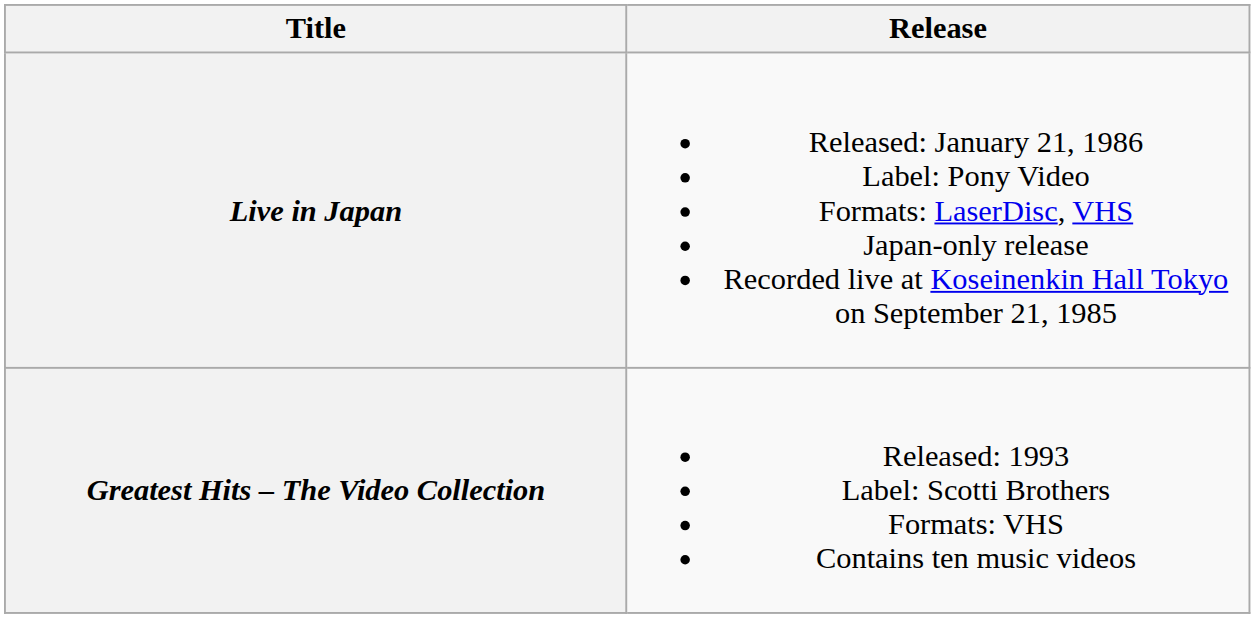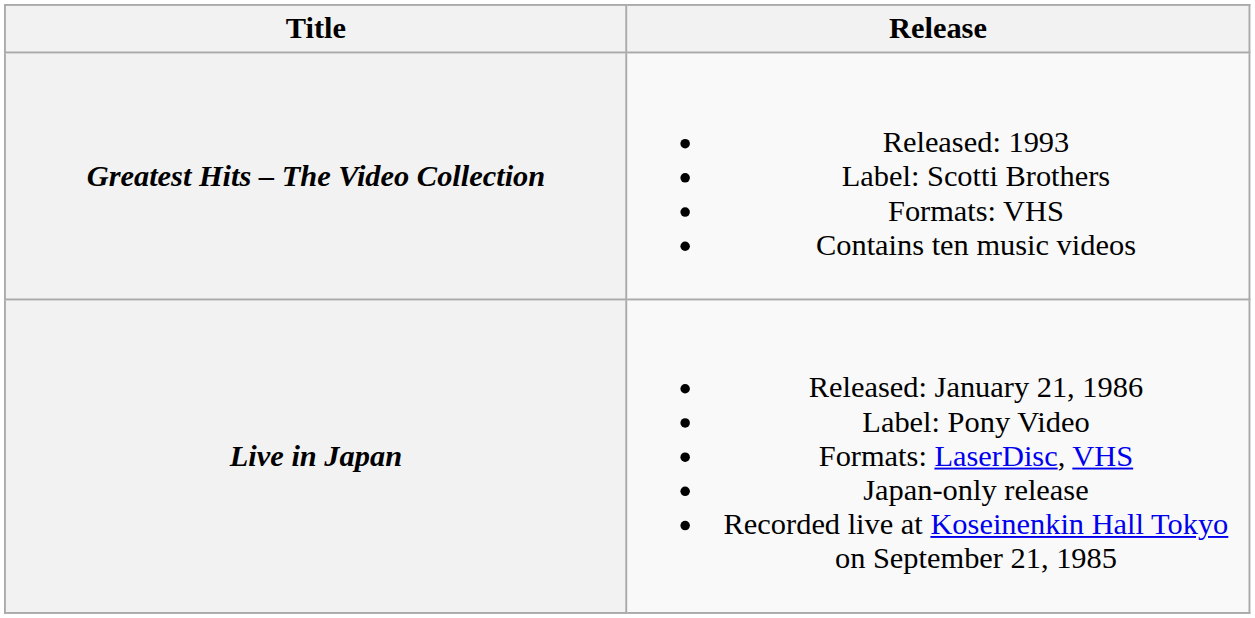rows swapped: Live in Japan <-> Greatest Hits – The Video Collection
